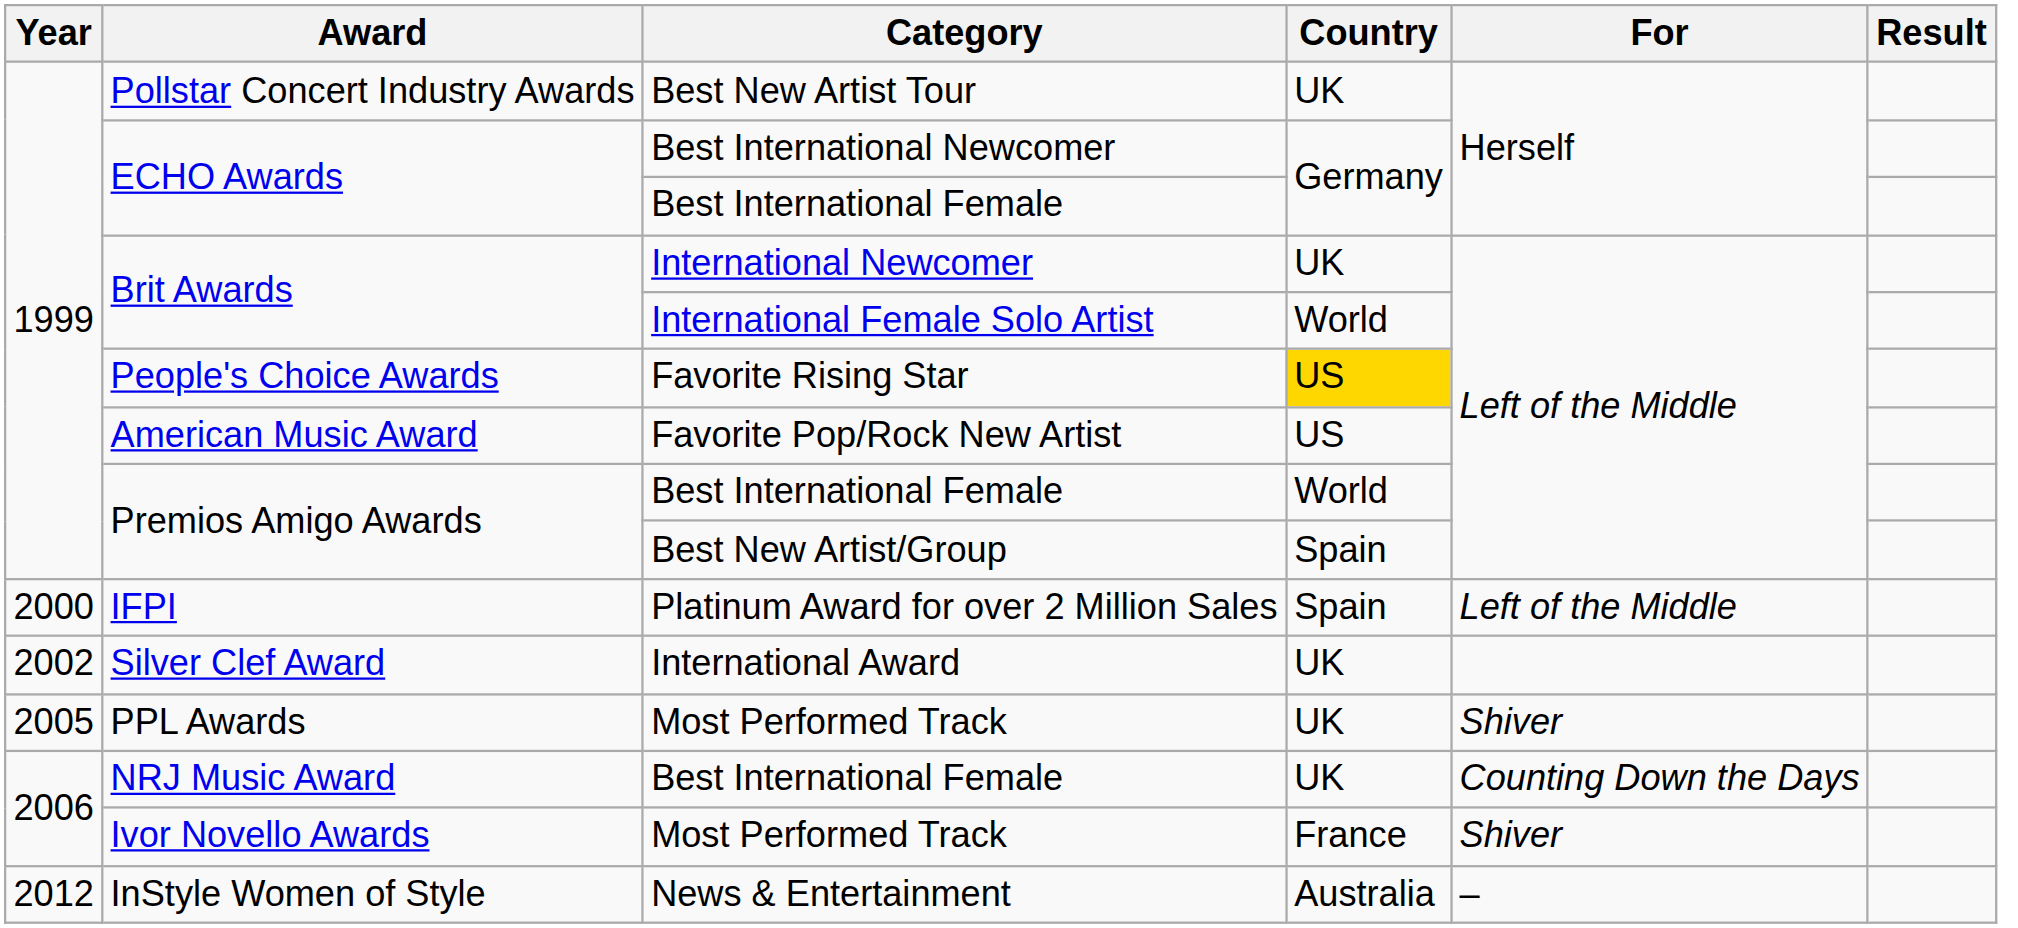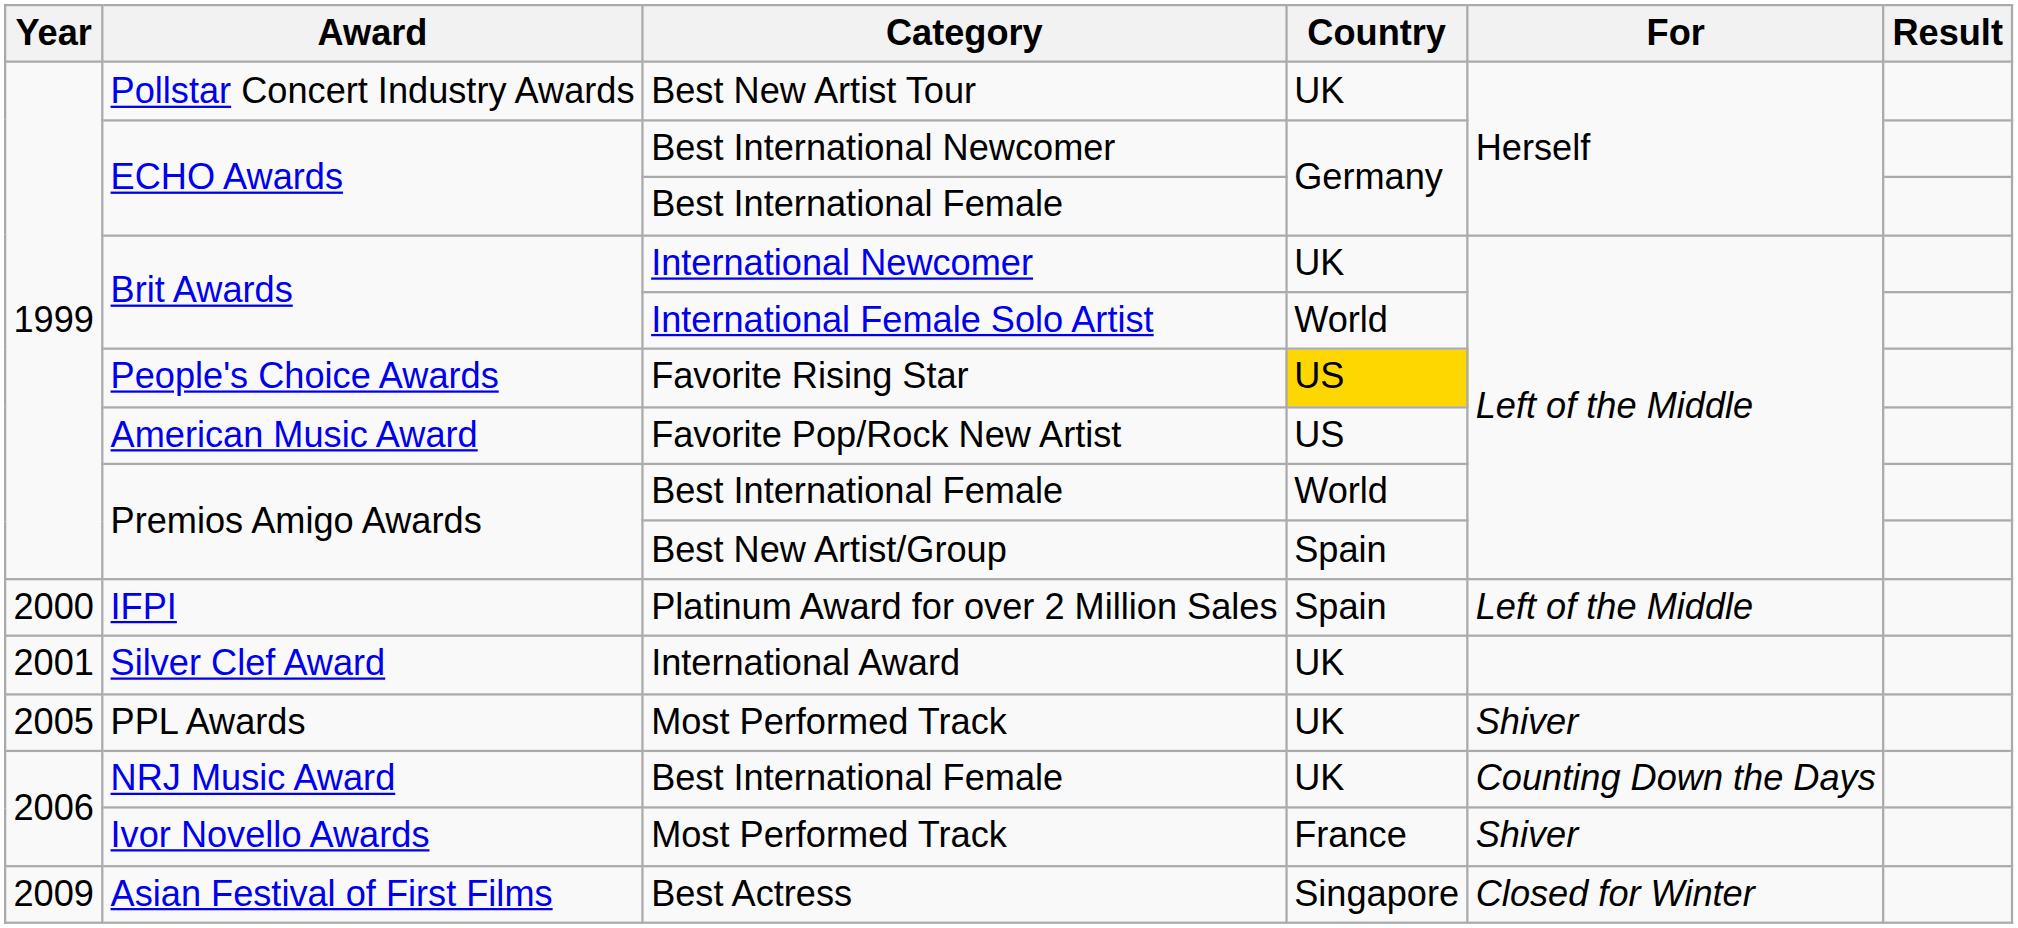Silver Clef Award | Year: 2002 -> 2001
+ row: 2009 | Asian Festival of First Films | Best Actress | Singapore | Closed for Winter
- row: 2012 | InStyle Women of Style | News & Entertainment | Australia | –
